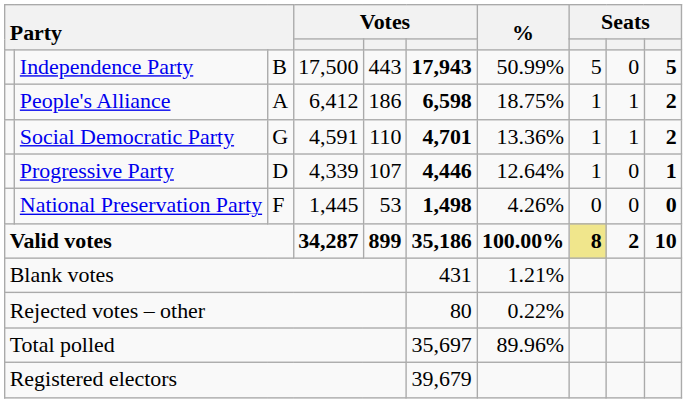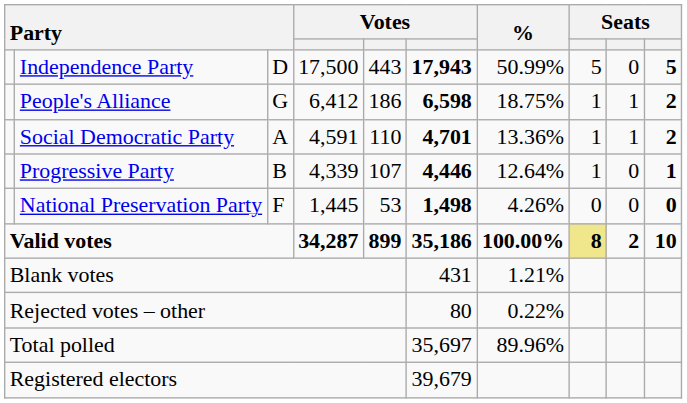Independence Party | column 3: B -> D
People's Alliance | column 3: A -> G
Social Democratic Party | column 3: G -> A
Progressive Party | column 3: D -> B
